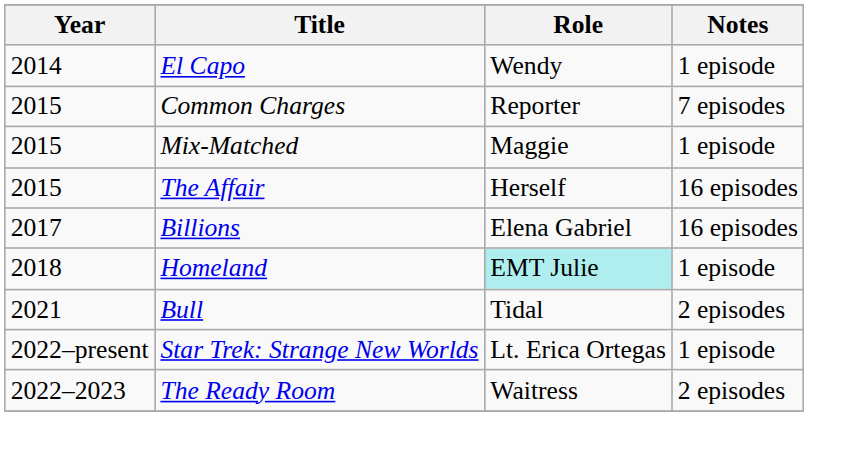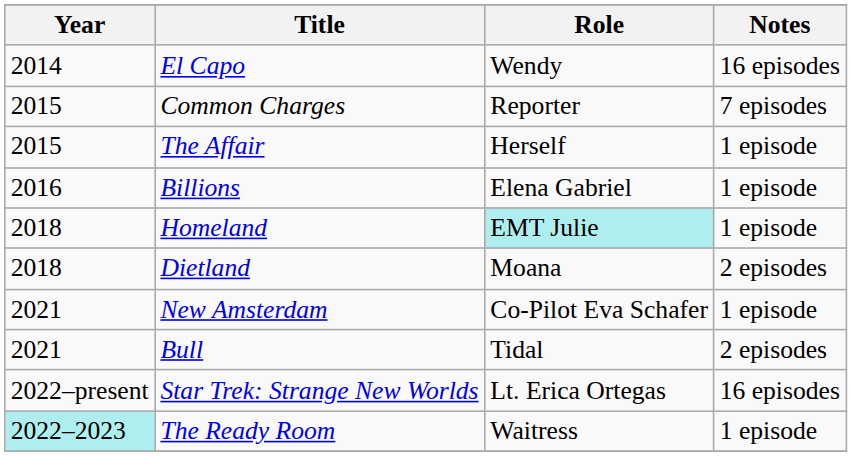El Capo | Notes: 1 episode -> 16 episodes
- row: 2015 | Mix-Matched | Maggie | 1 episode
The Affair | Notes: 16 episodes -> 1 episode
Billions | Year: 2017 -> 2016
Billions | Notes: 16 episodes -> 1 episode
+ row: 2018 | Dietland | Moana | 2 episodes
+ row: 2021 | New Amsterdam | Co-Pilot Eva Schafer | 1 episode
Star Trek: Strange New Worlds | Notes: 1 episode -> 16 episodes
The Ready Room | Year: no background -> paleturquoise background
The Ready Room | Notes: 2 episodes -> 1 episode
